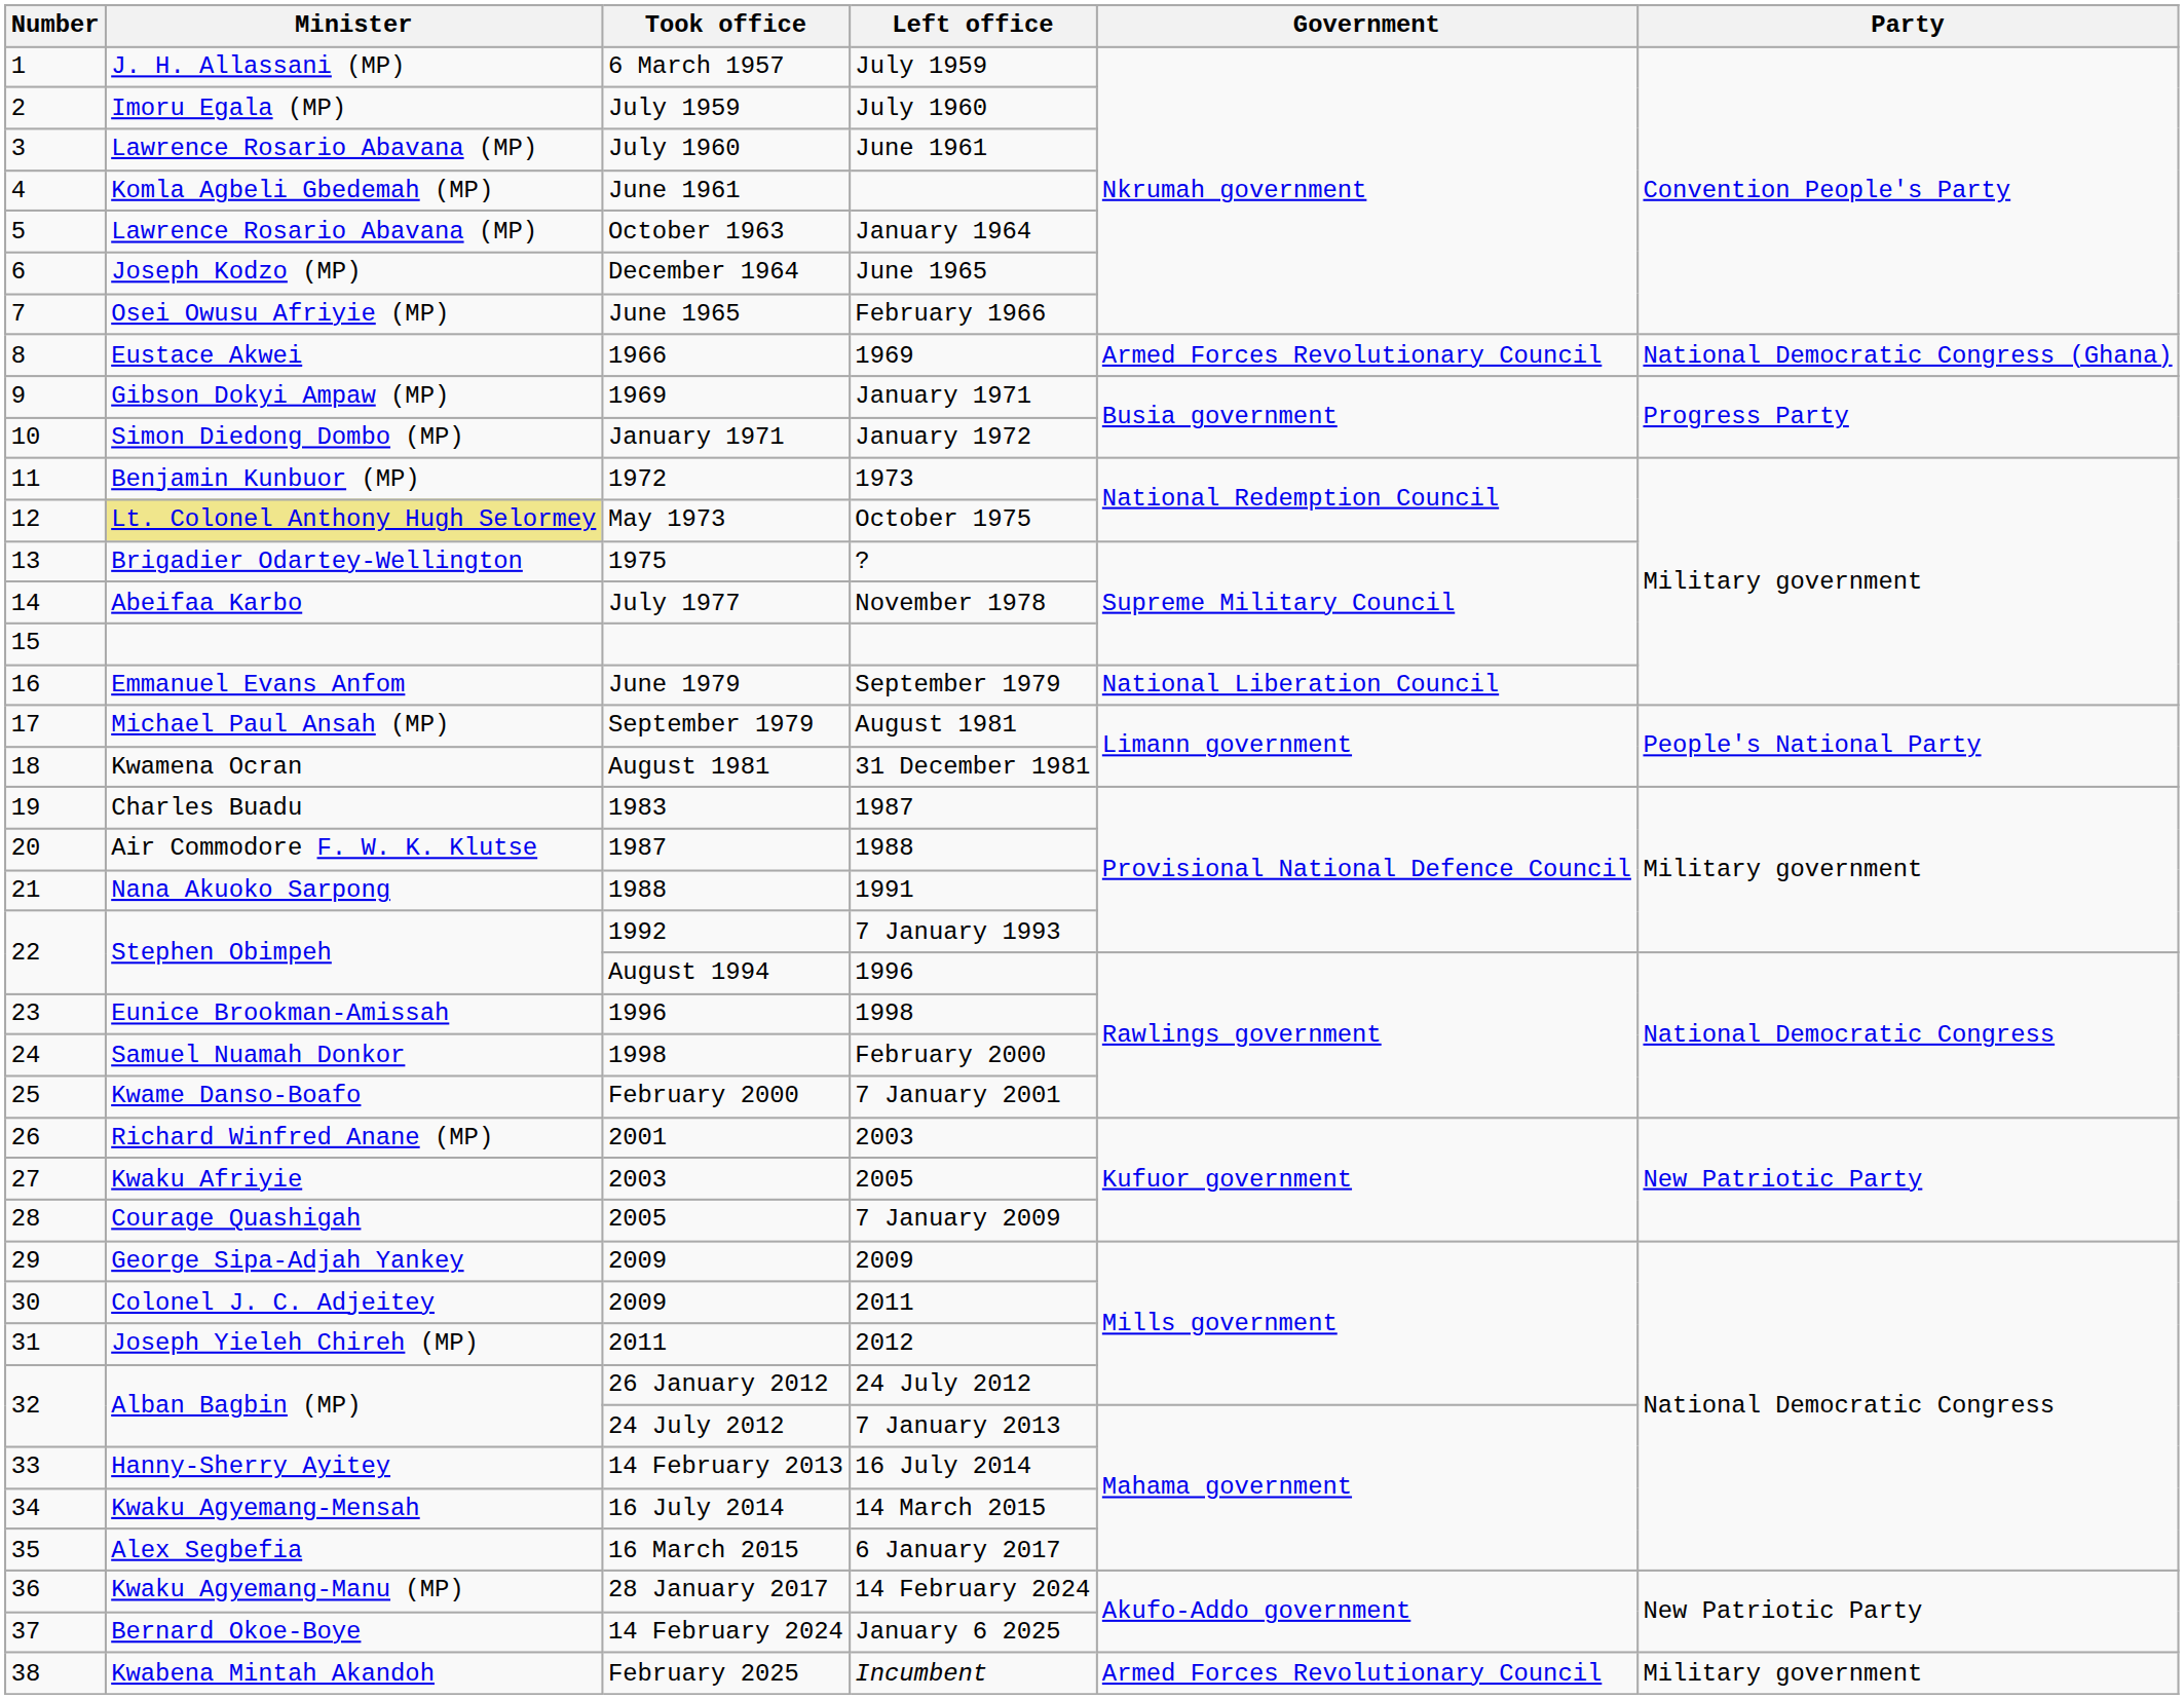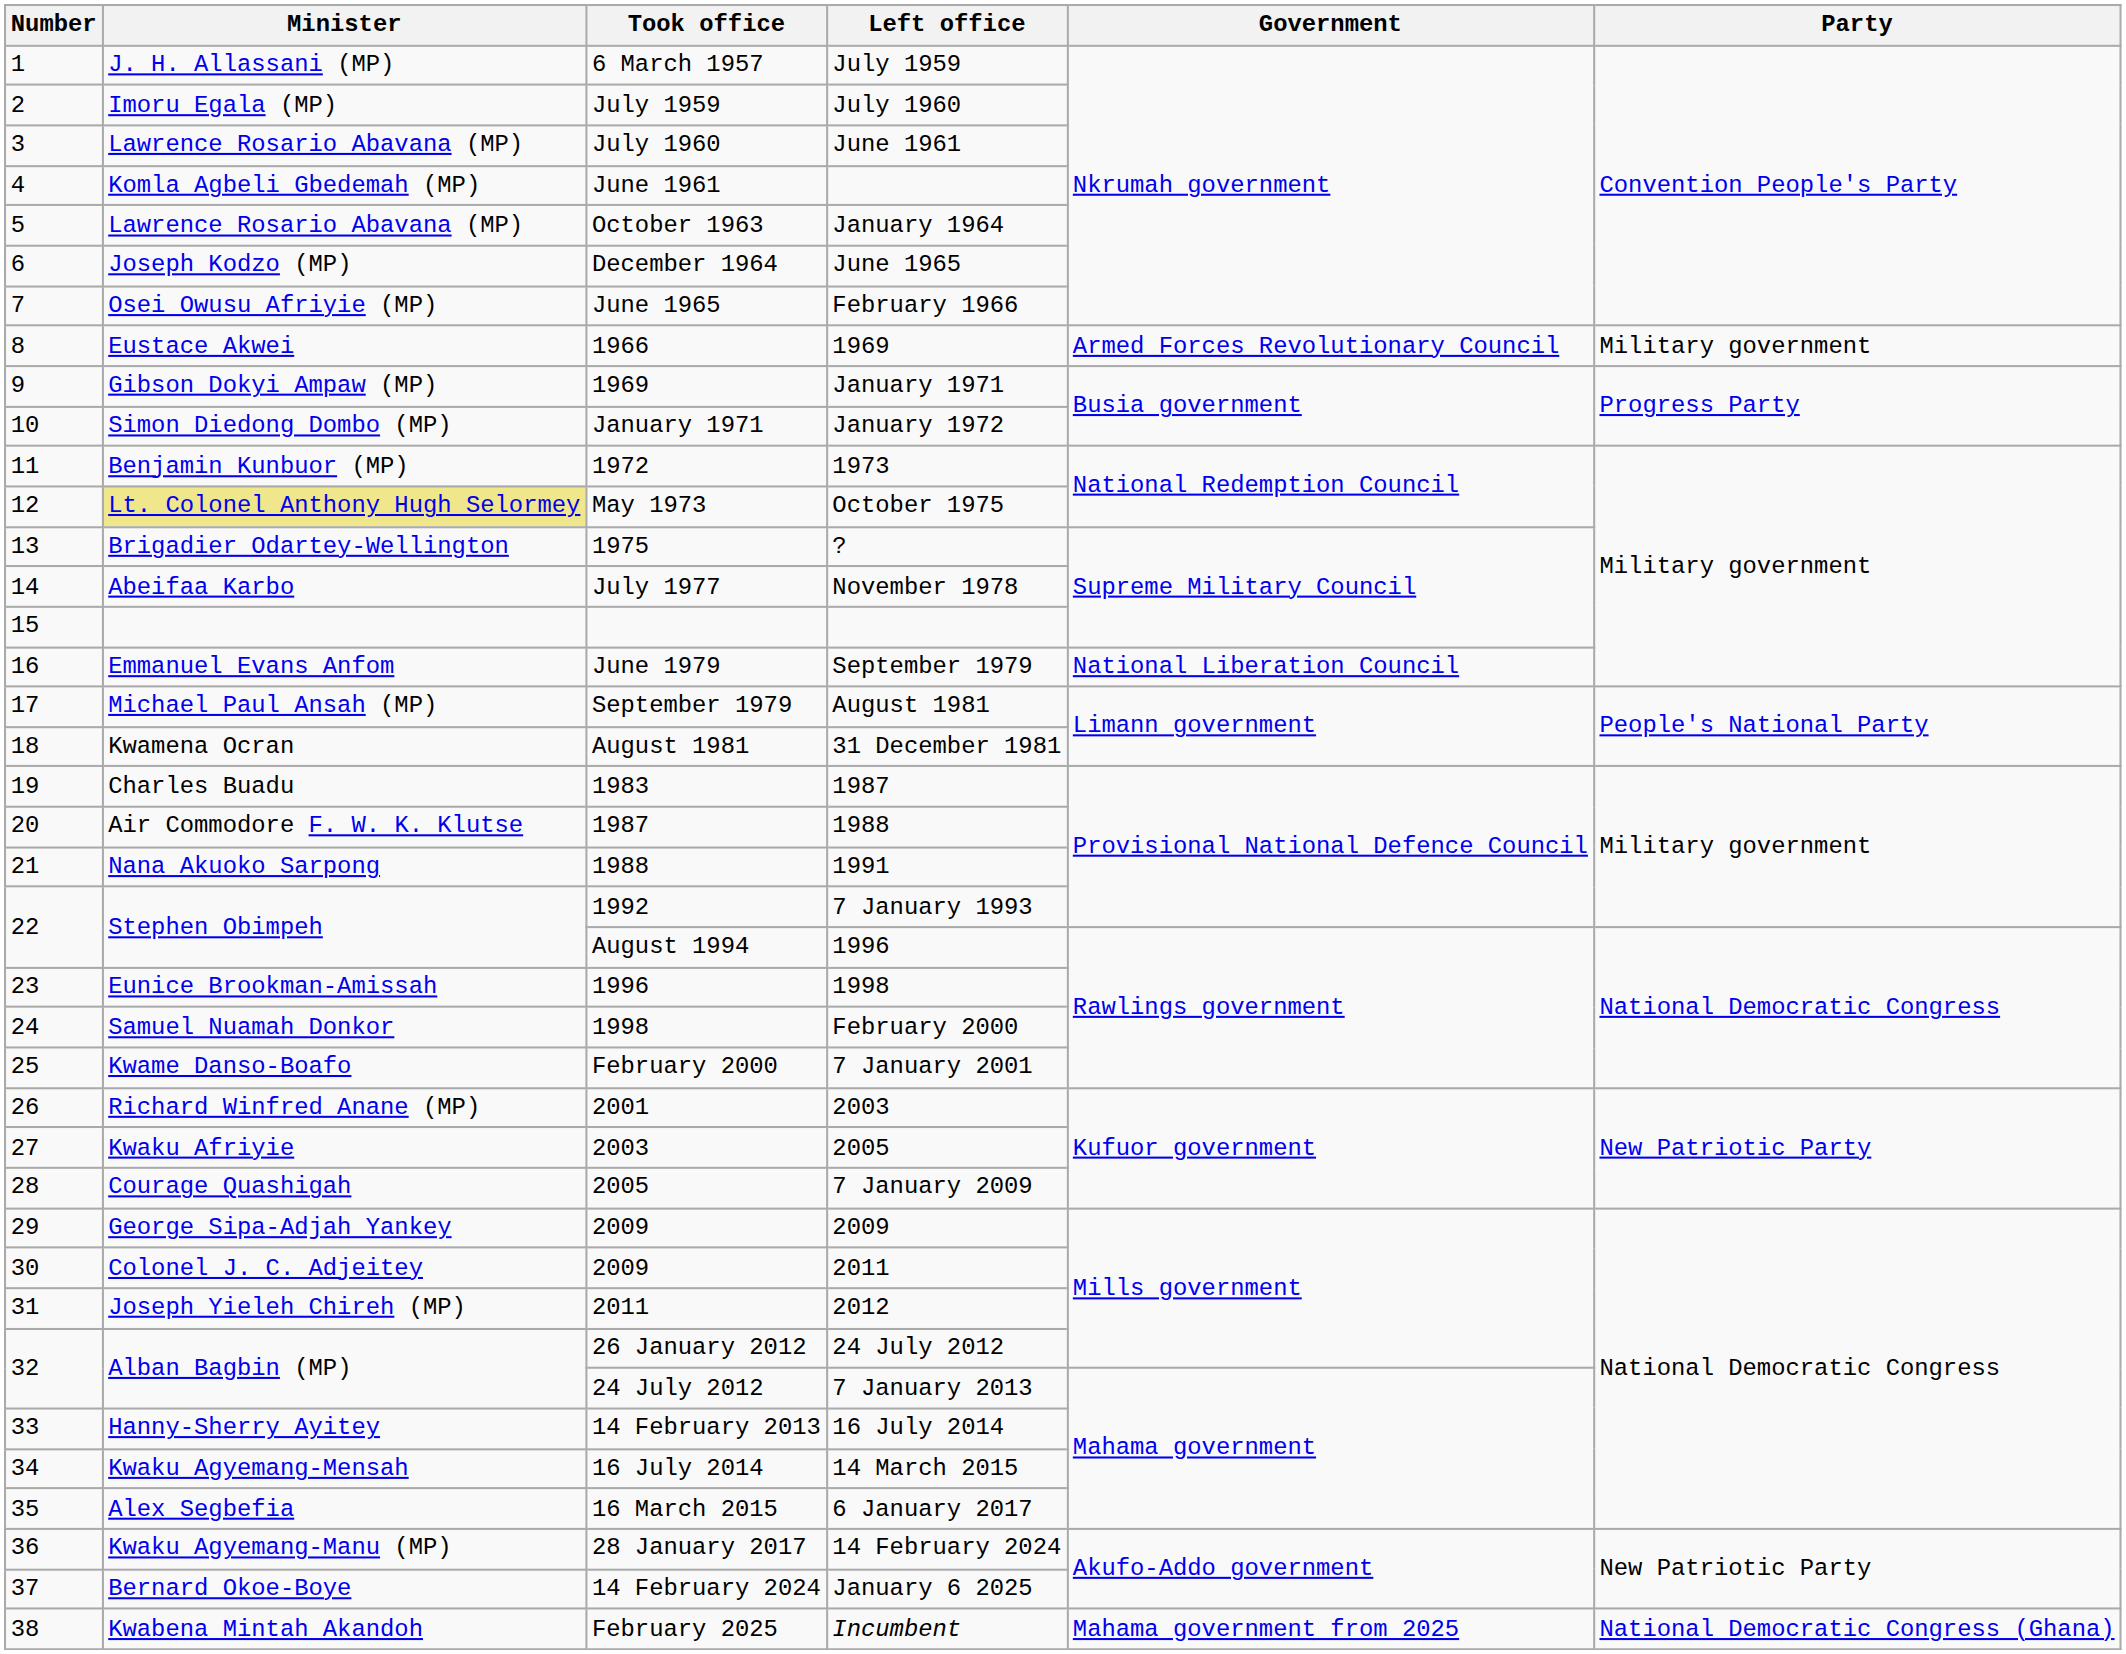1966 | Party: National Democratic Congress (Ghana) -> Military government
February 2025 | Government: Armed Forces Revolutionary Council -> Mahama government from 2025
February 2025 | Party: Military government -> National Democratic Congress (Ghana)
